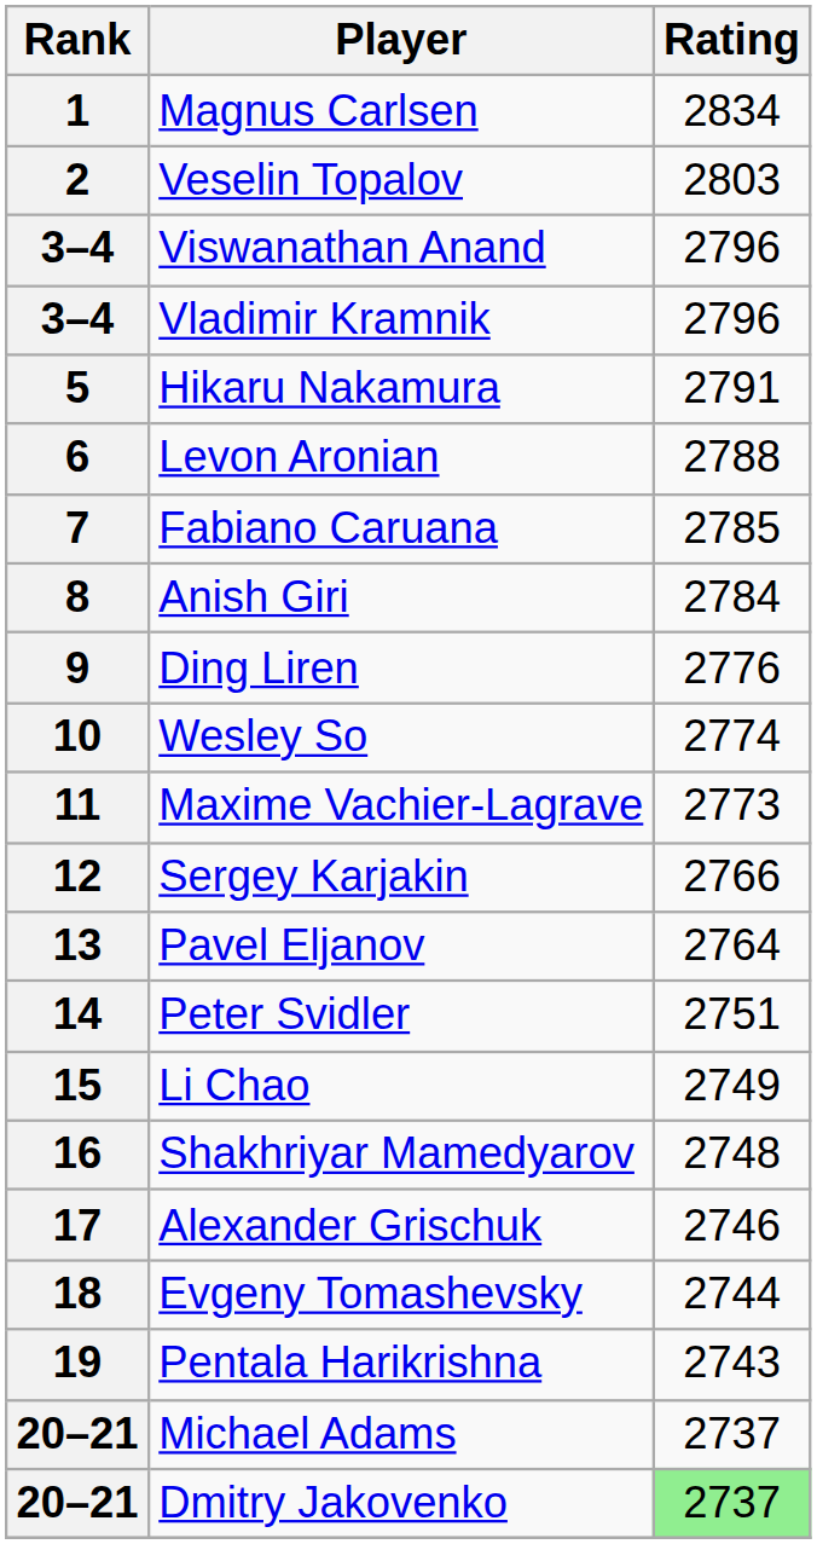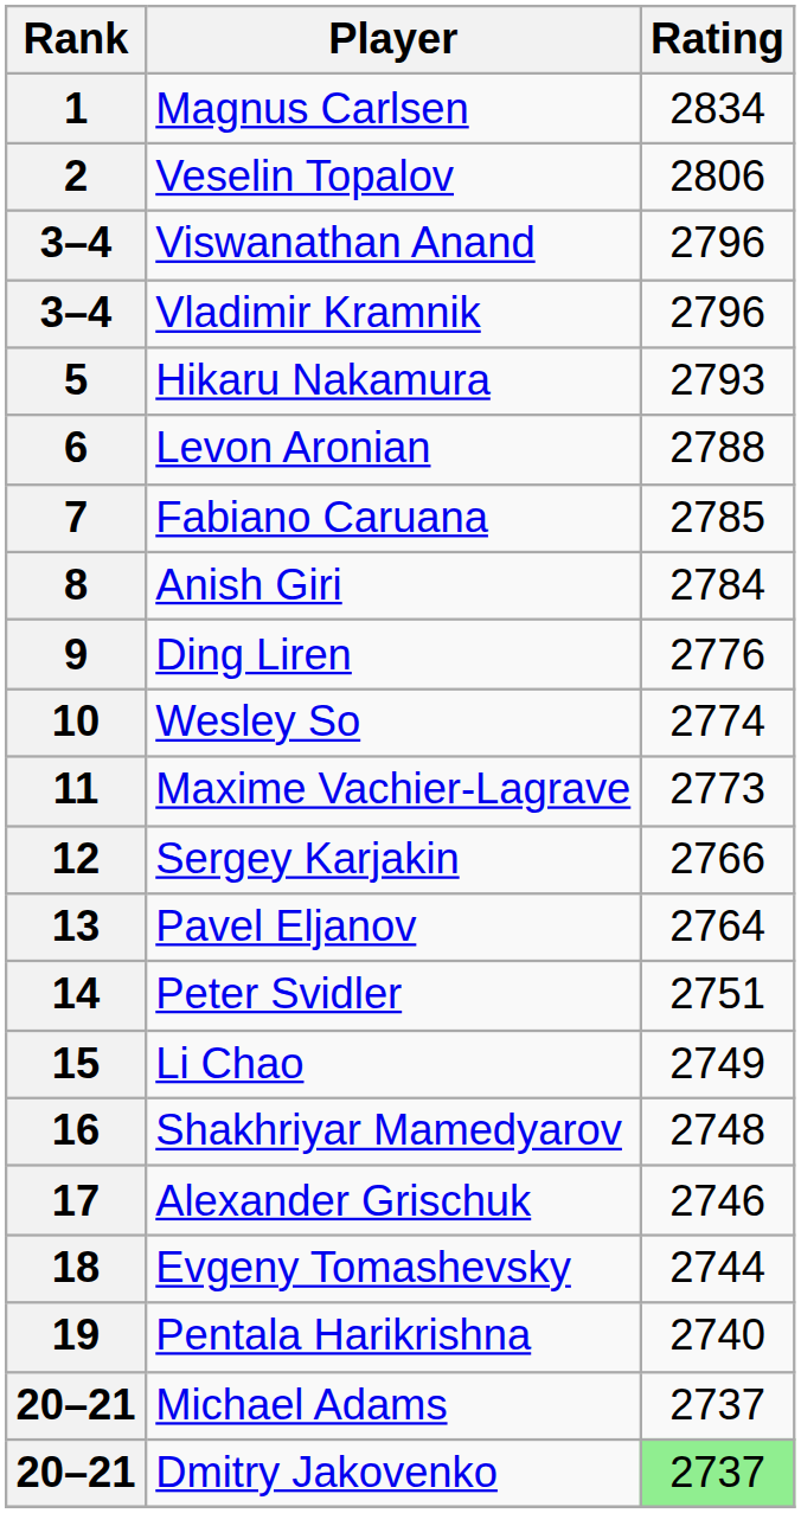2 | Rating: 2803 -> 2806
5 | Rating: 2791 -> 2793
19 | Rating: 2743 -> 2740
